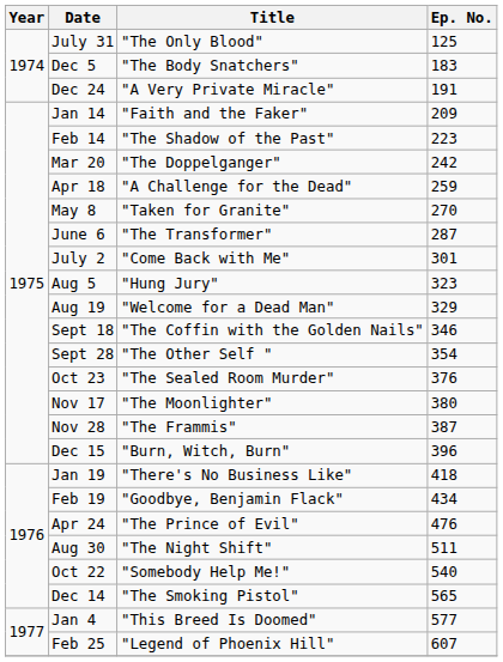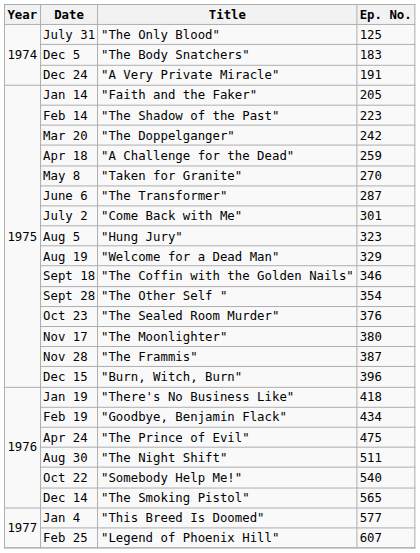Jan 14 | Ep. No.: 209 -> 205
Apr 24 | Ep. No.: 476 -> 475
